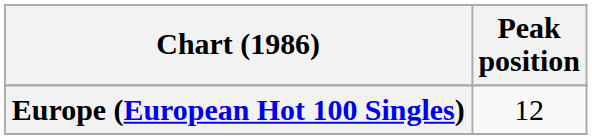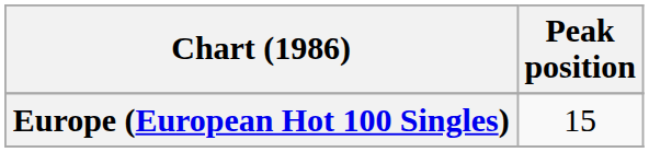Europe (European Hot 100 Singles) | Peak position: 12 -> 15
